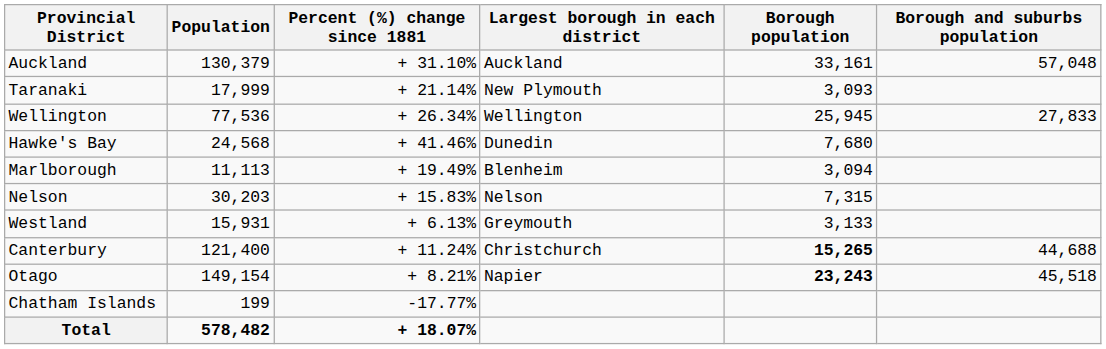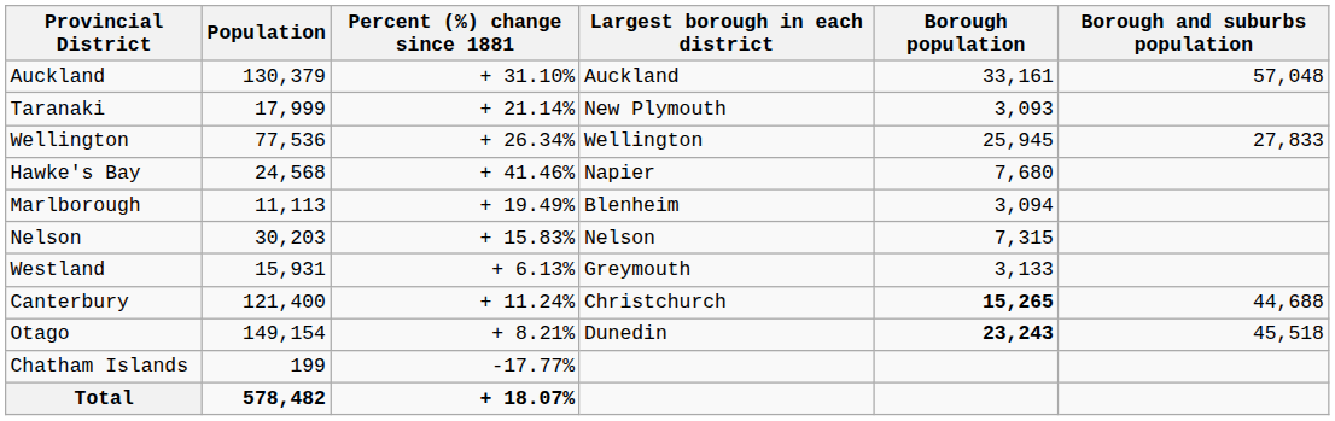Hawke's Bay | Largest borough in each district: Dunedin -> Napier
Otago | Largest borough in each district: Napier -> Dunedin
